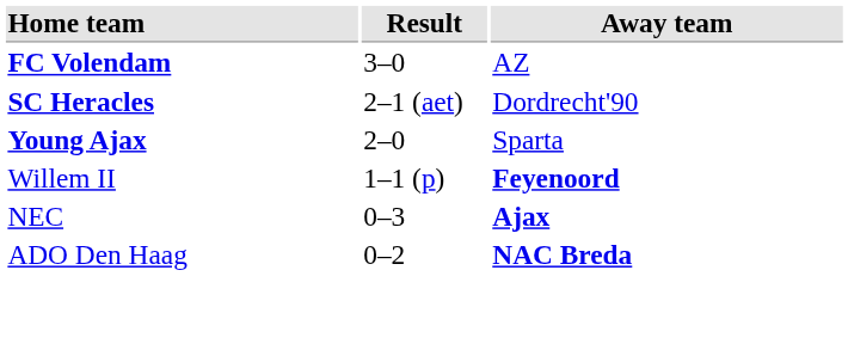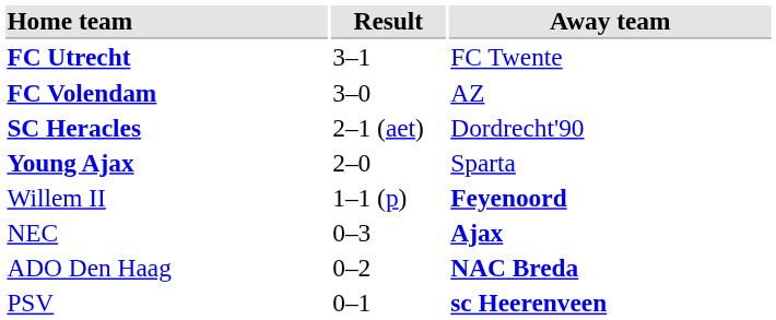+ row: FC Utrecht | 3–1 | FC Twente
+ row: PSV | 0–1 | sc Heerenveen
